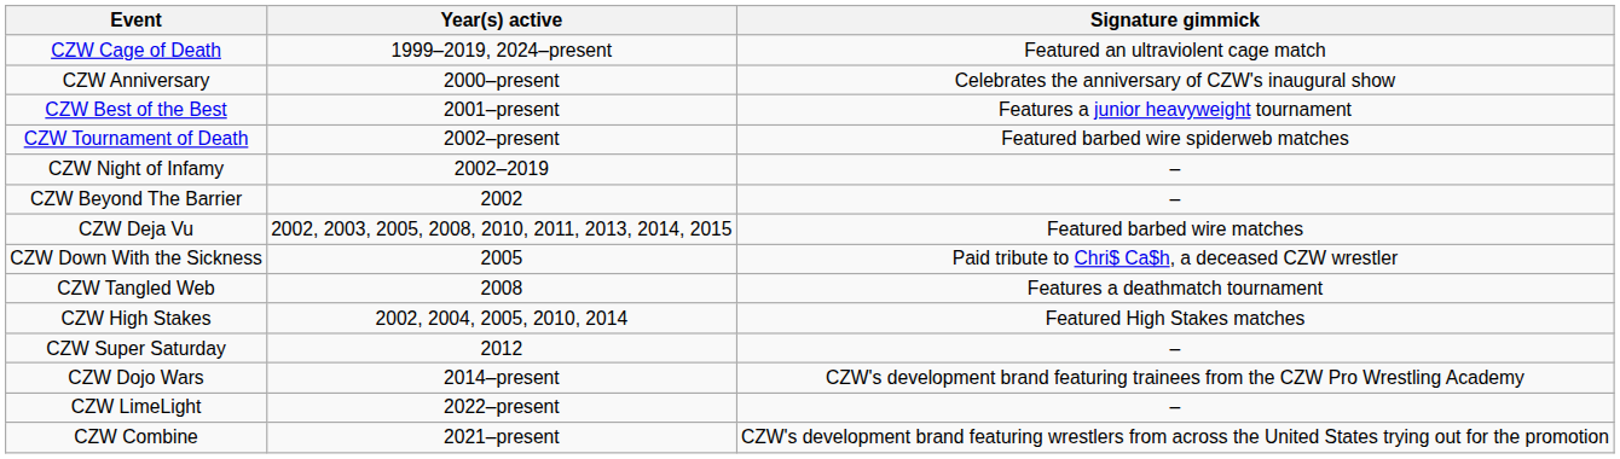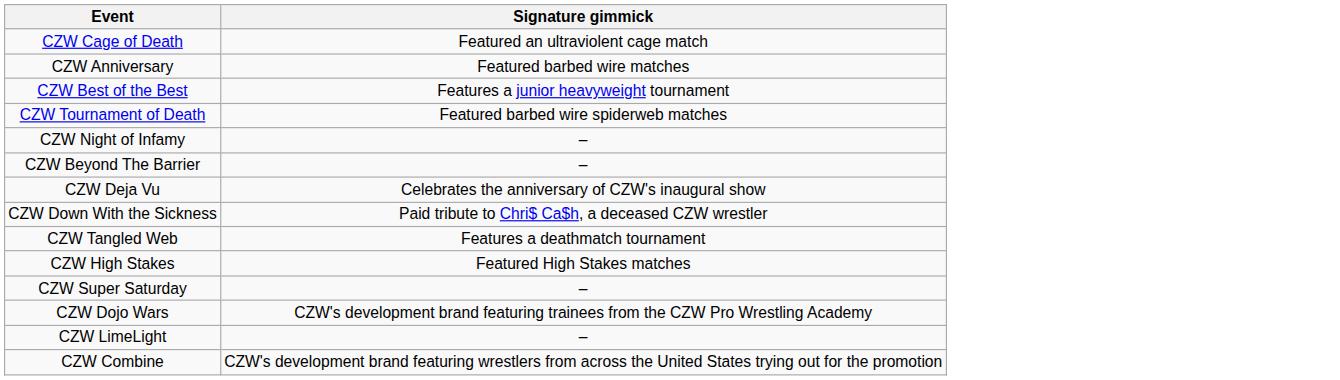- column: Year(s) active | 1999–2019, 2024–present | 2000–present | 2001–present | 2002–present | 2002–2019 | 2002 | 2002, 2003, 2005, 2008, 2010, 2011, 2013, 2014, 2015 | 2005 | 2008 | 2002, 2004, 2005, 2010, 2014 | 2012 | 2014–present | 2022–present | 2021–present
CZW Anniversary | Signature gimmick: Celebrates the anniversary of CZW's inaugural show -> Featured barbed wire matches
CZW Deja Vu | Signature gimmick: Featured barbed wire matches -> Celebrates the anniversary of CZW's inaugural show
